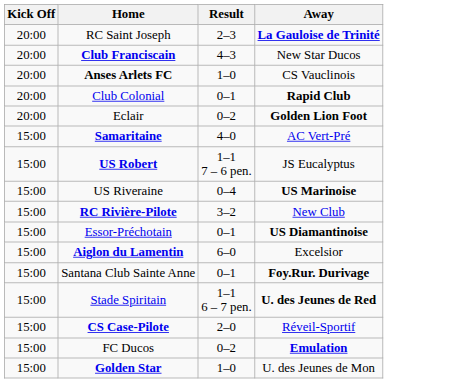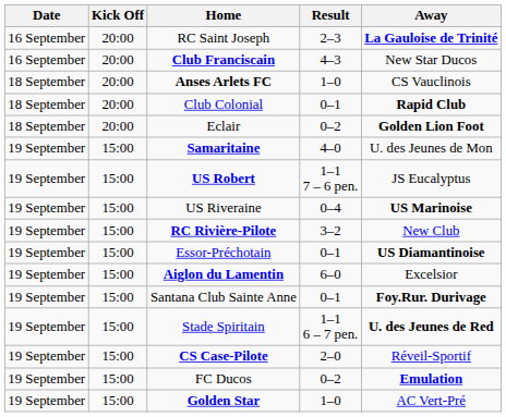+ column: Date | 16 September | 16 September | 18 September | 18 September | 18 September | 19 September | 19 September | 19 September | 19 September | 19 September | 19 September | 19 September | 19 September | 19 September | 19 September | 19 September
Samaritaine | Away: AC Vert-Pré -> U. des Jeunes de Mon
Golden Star | Away: U. des Jeunes de Mon -> AC Vert-Pré
